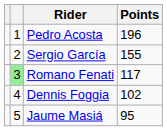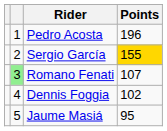Sergio García | Points: no background -> gold background
Romano Fenati | Points: 117 -> 107
